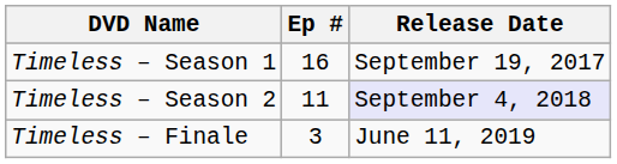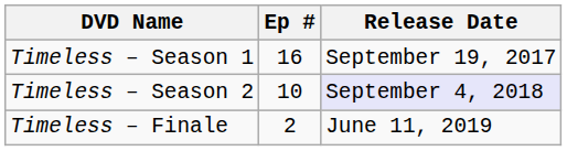Timeless – Season 2 | Ep #: 11 -> 10
Timeless – Finale | Ep #: 3 -> 2
